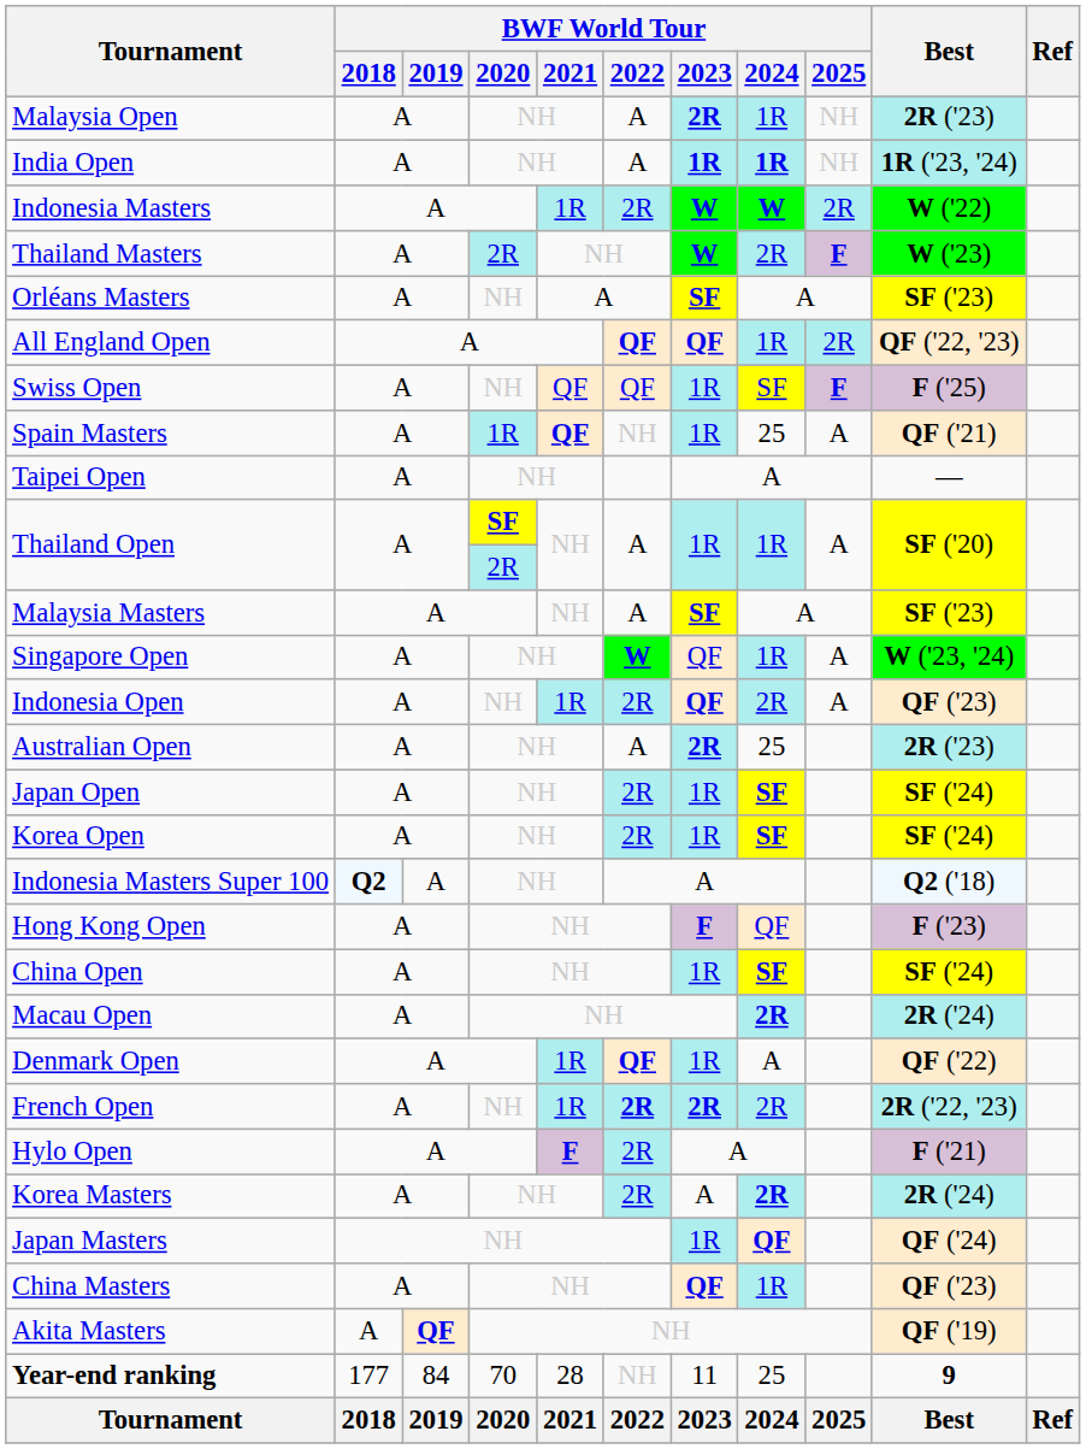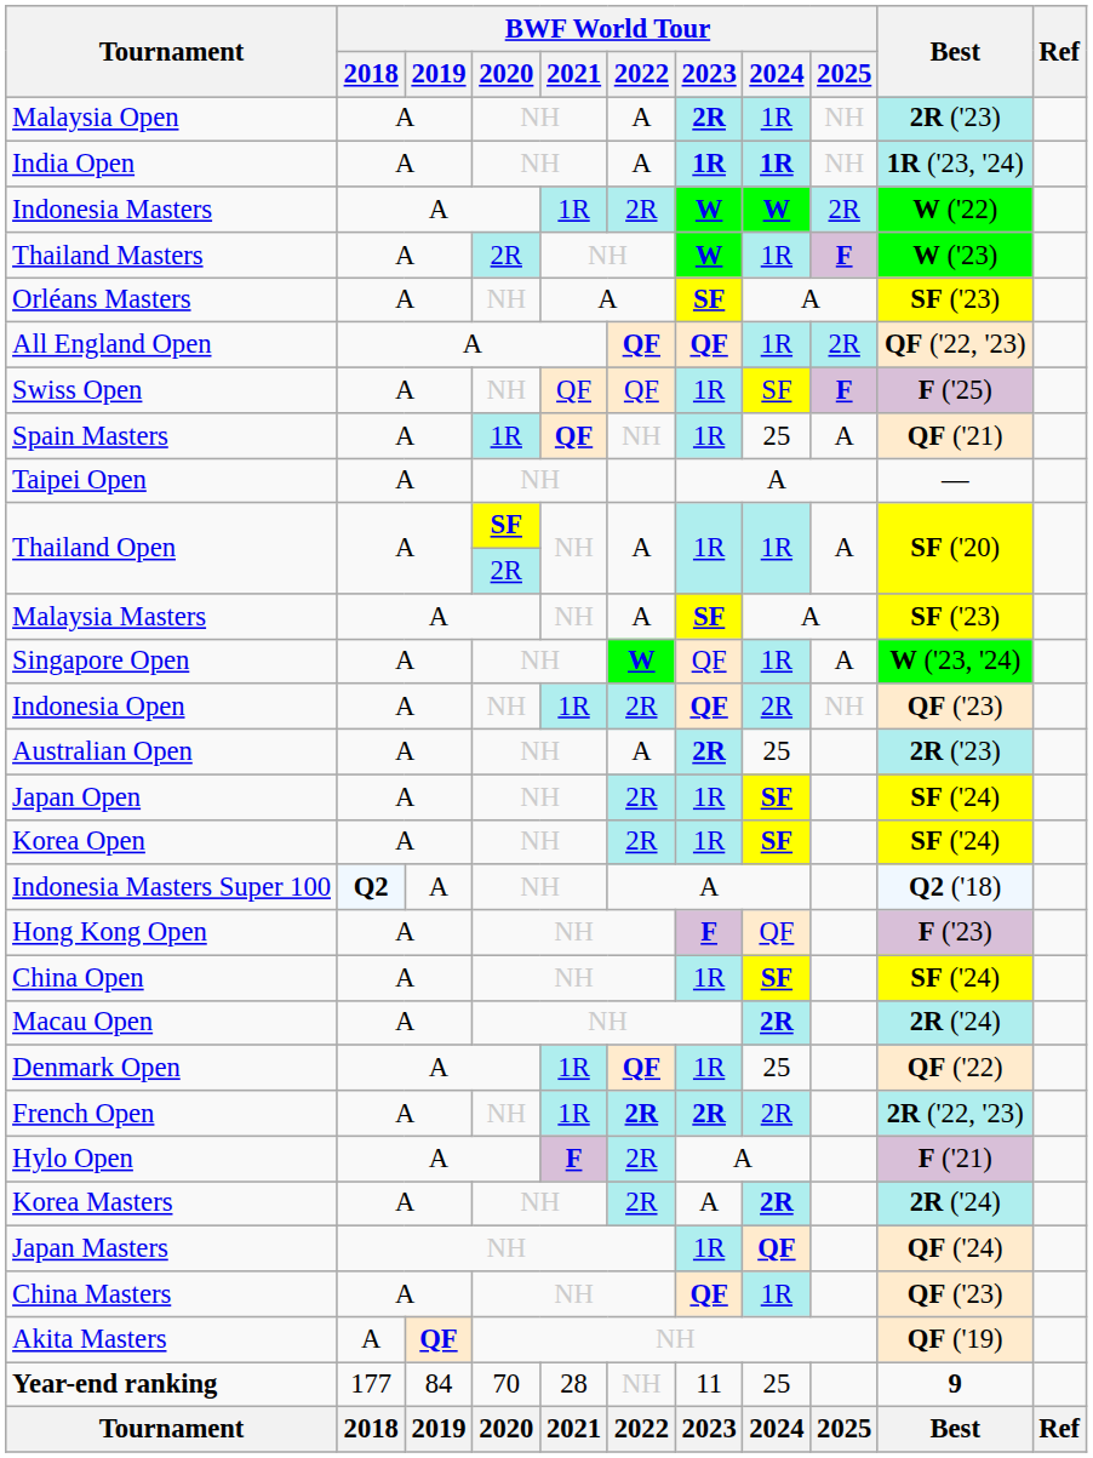Thailand Masters | BWF World Tour / 2024: 2R -> 1R
Indonesia Open | BWF World Tour / 2025: A -> NH
Denmark Open | BWF World Tour / 2024: A -> 25
